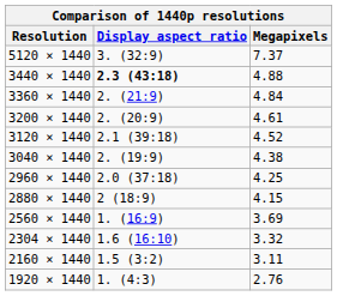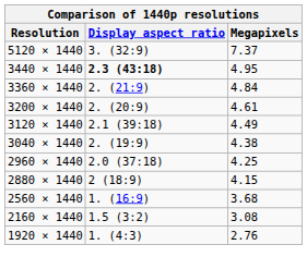3440 × 1440 | Megapixels: 4.88 -> 4.95
3120 × 1440 | Megapixels: 4.52 -> 4.49
2560 × 1440 | Megapixels: 3.69 -> 3.68
- row: 2304 × 1440 | 1.6 (16:10) | 3.32
2160 × 1440 | Megapixels: 3.11 -> 3.08
